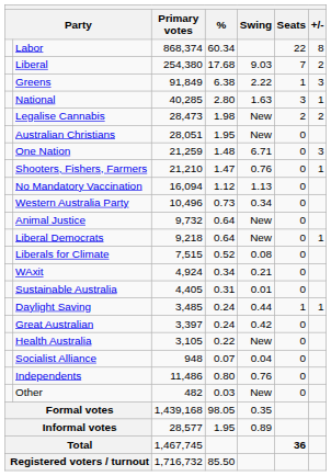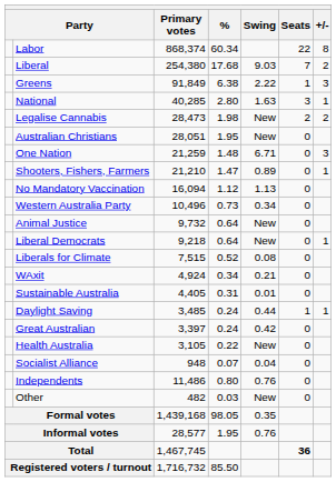Shooters, Fishers, Farmers | Swing: 0.76 -> 0.89
Informal votes | Swing: 0.89 -> 0.76
